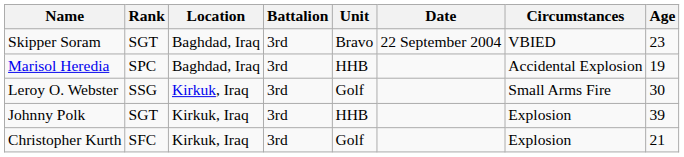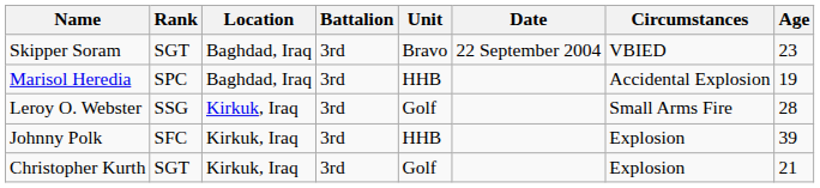Leroy O. Webster | Age: 30 -> 28
Johnny Polk | Rank: SGT -> SFC
Christopher Kurth | Rank: SFC -> SGT
